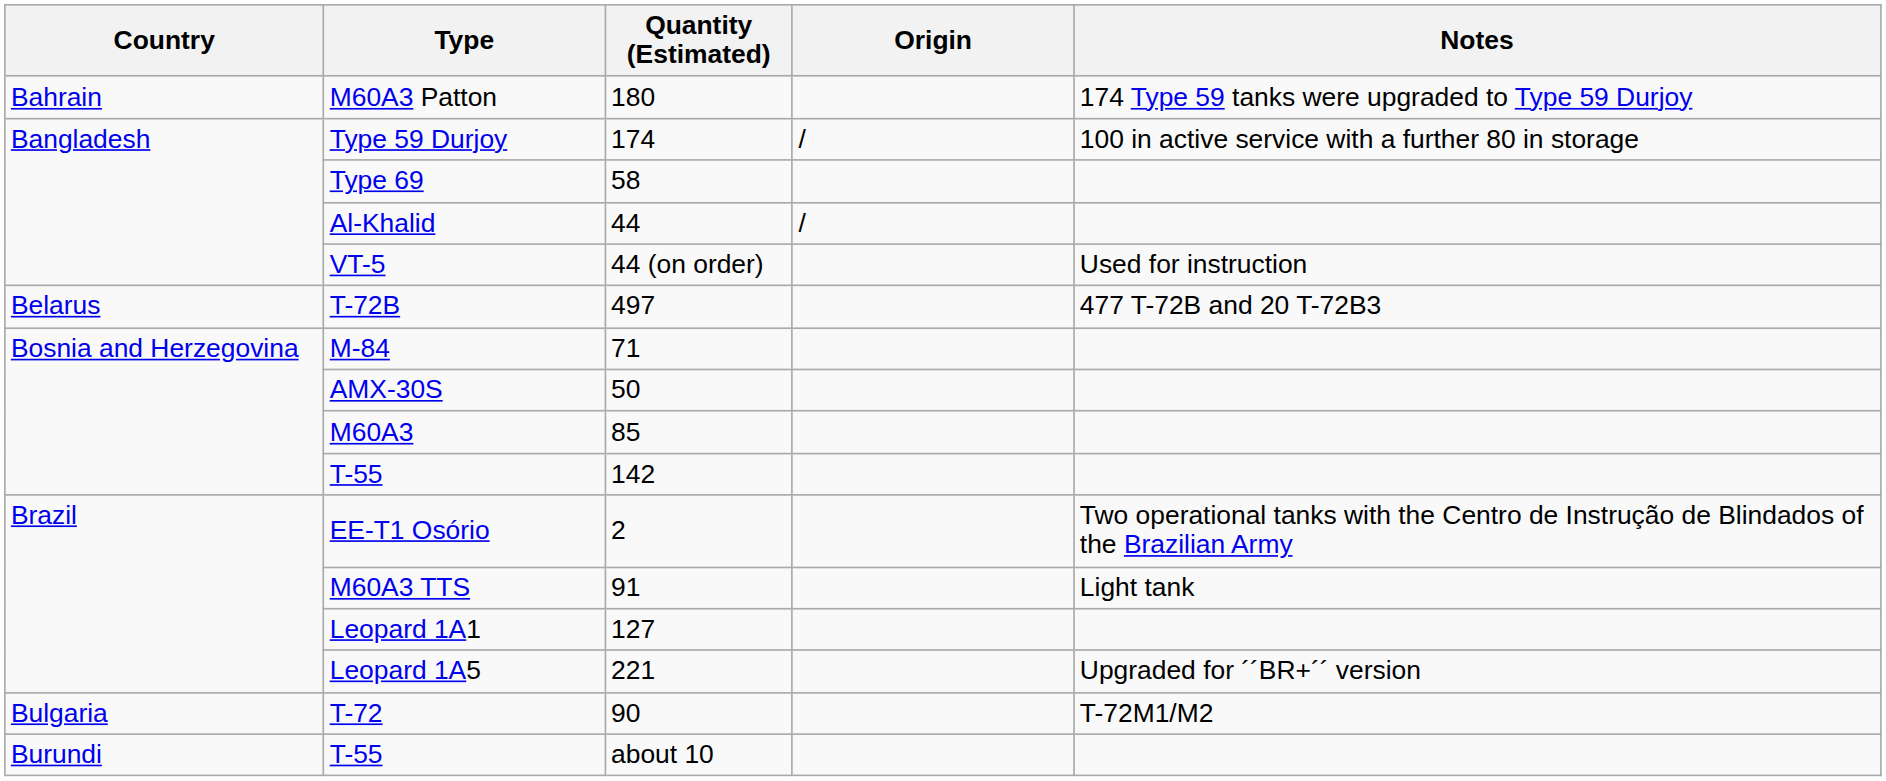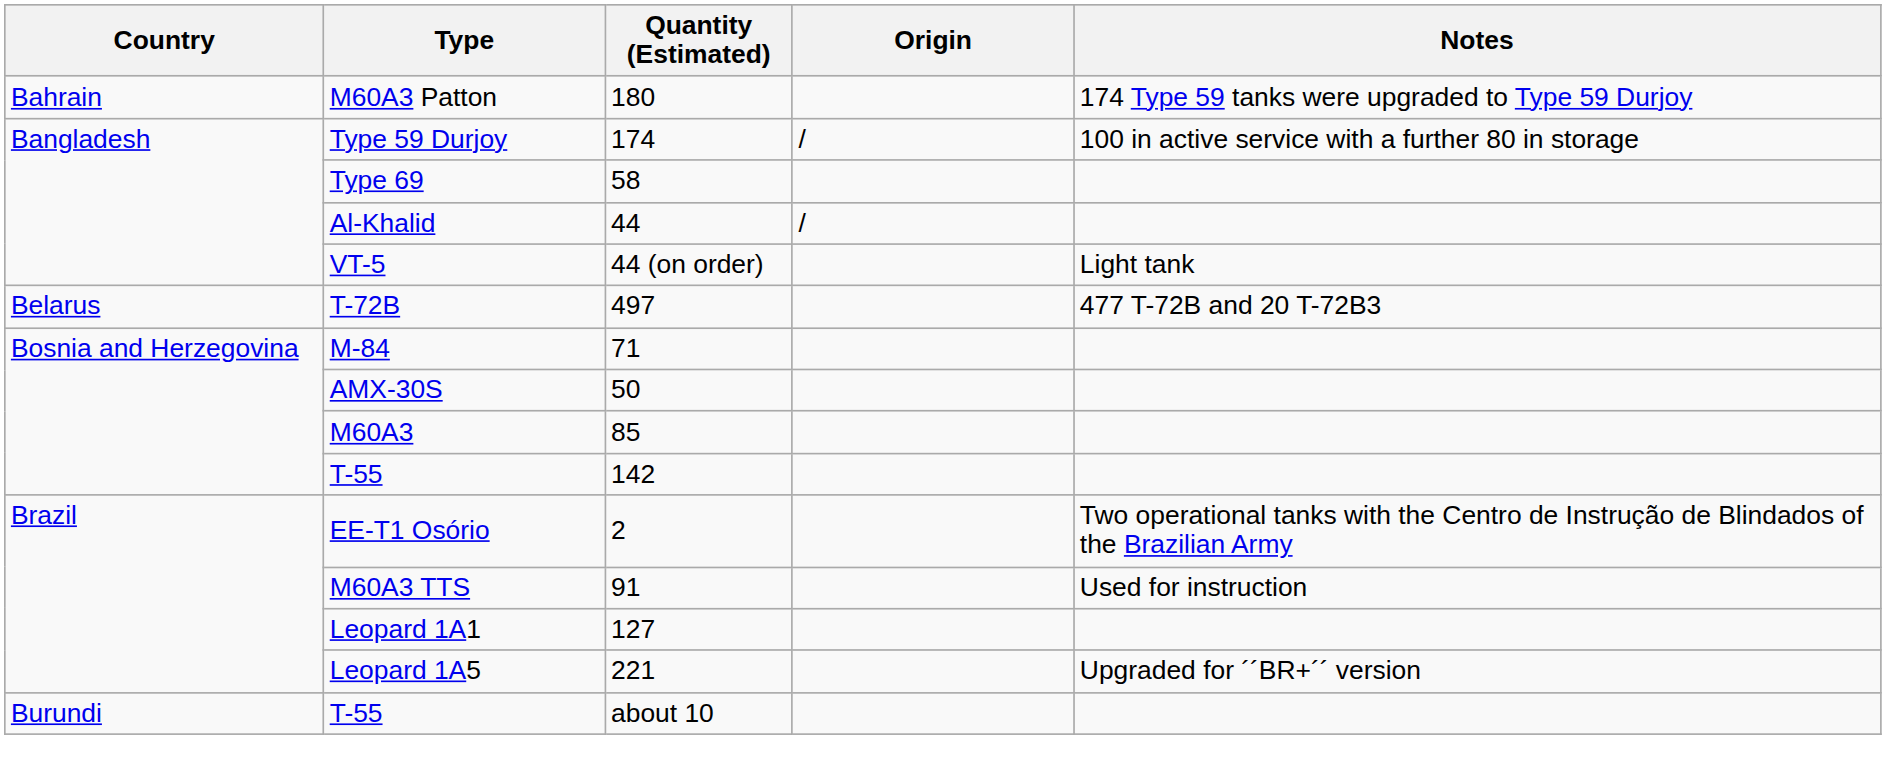VT-5 | Notes: Used for instruction -> Light tank
M60A3 TTS | Notes: Light tank -> Used for instruction
- row: Bulgaria | T-72 | 90 | T-72M1/M2
